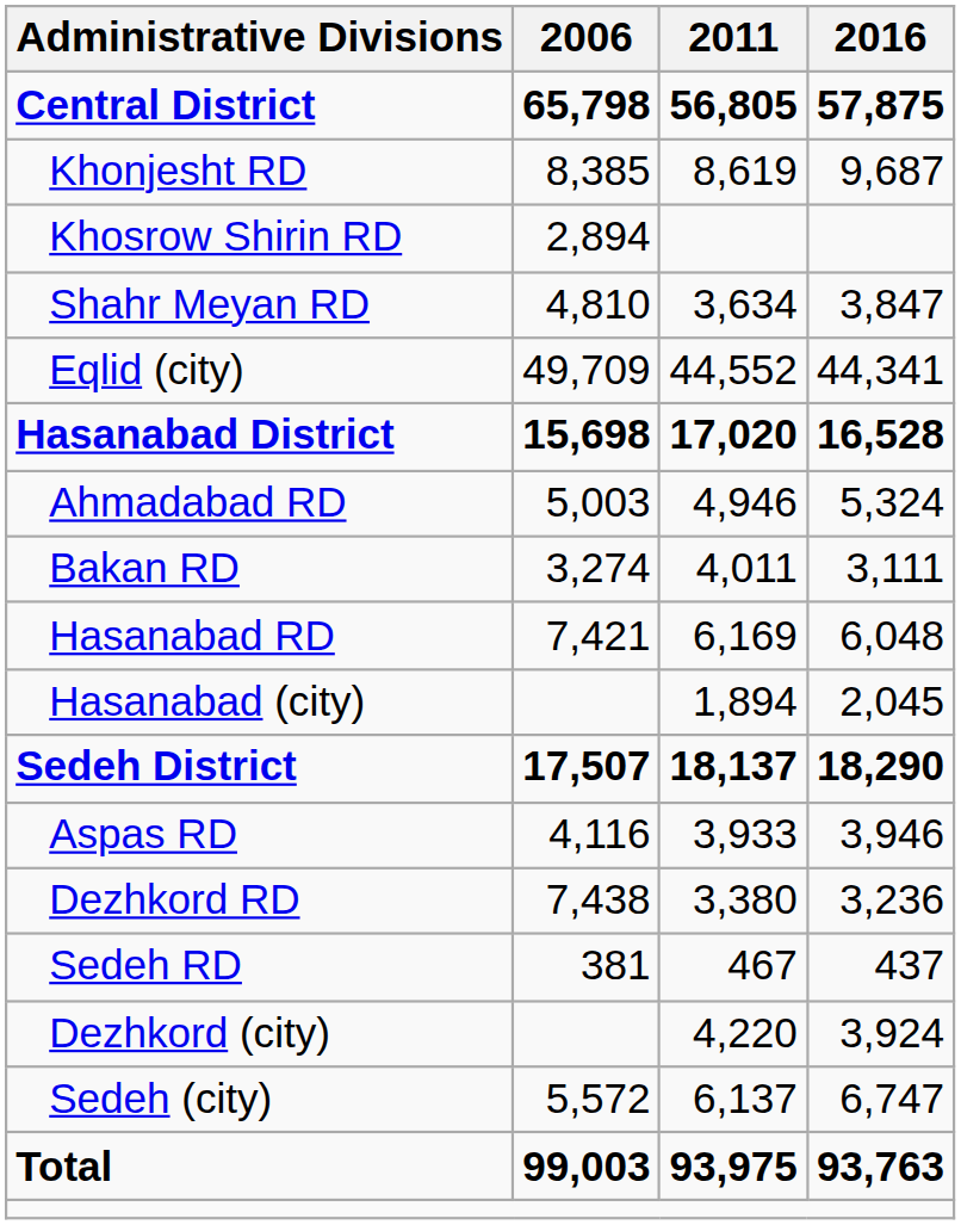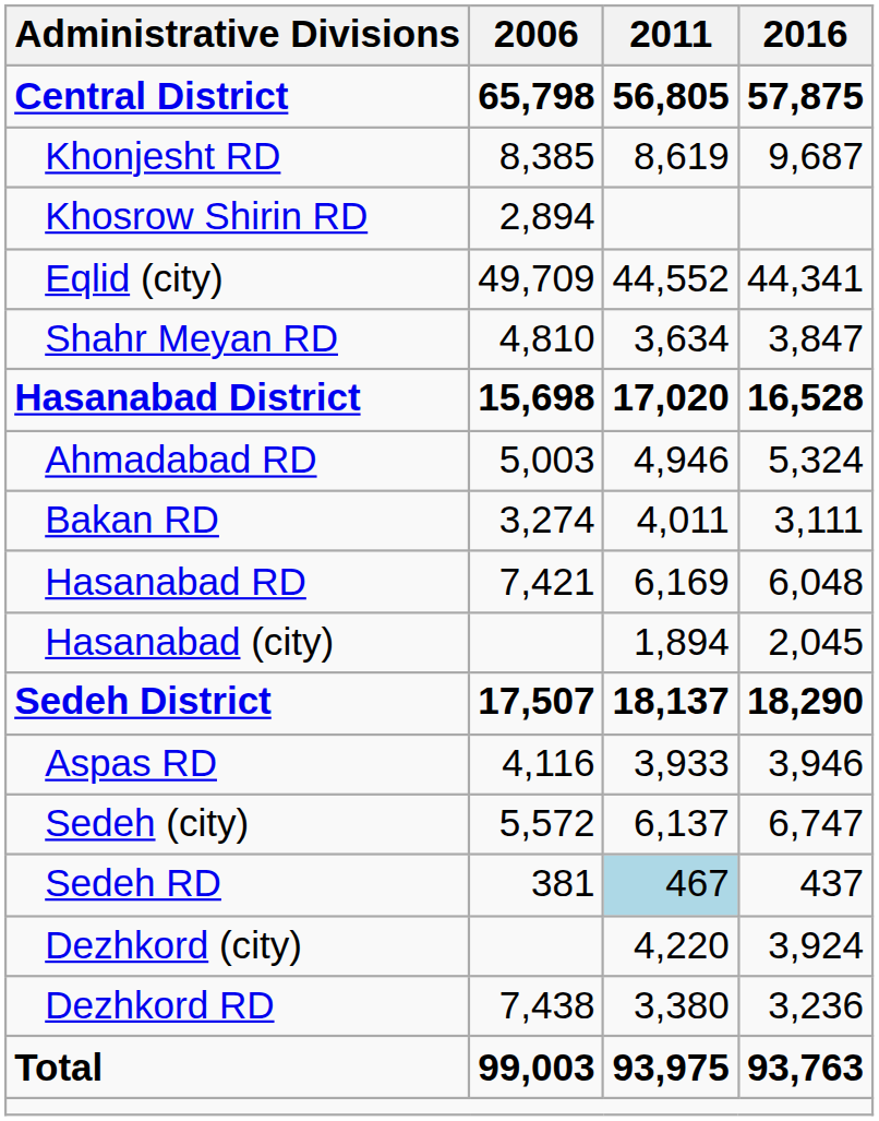rows swapped: Shahr Meyan RD <-> Eqlid (city)
rows swapped: Dezhkord RD <-> Sedeh (city)
Sedeh RD | 2011: no background -> lightblue background
